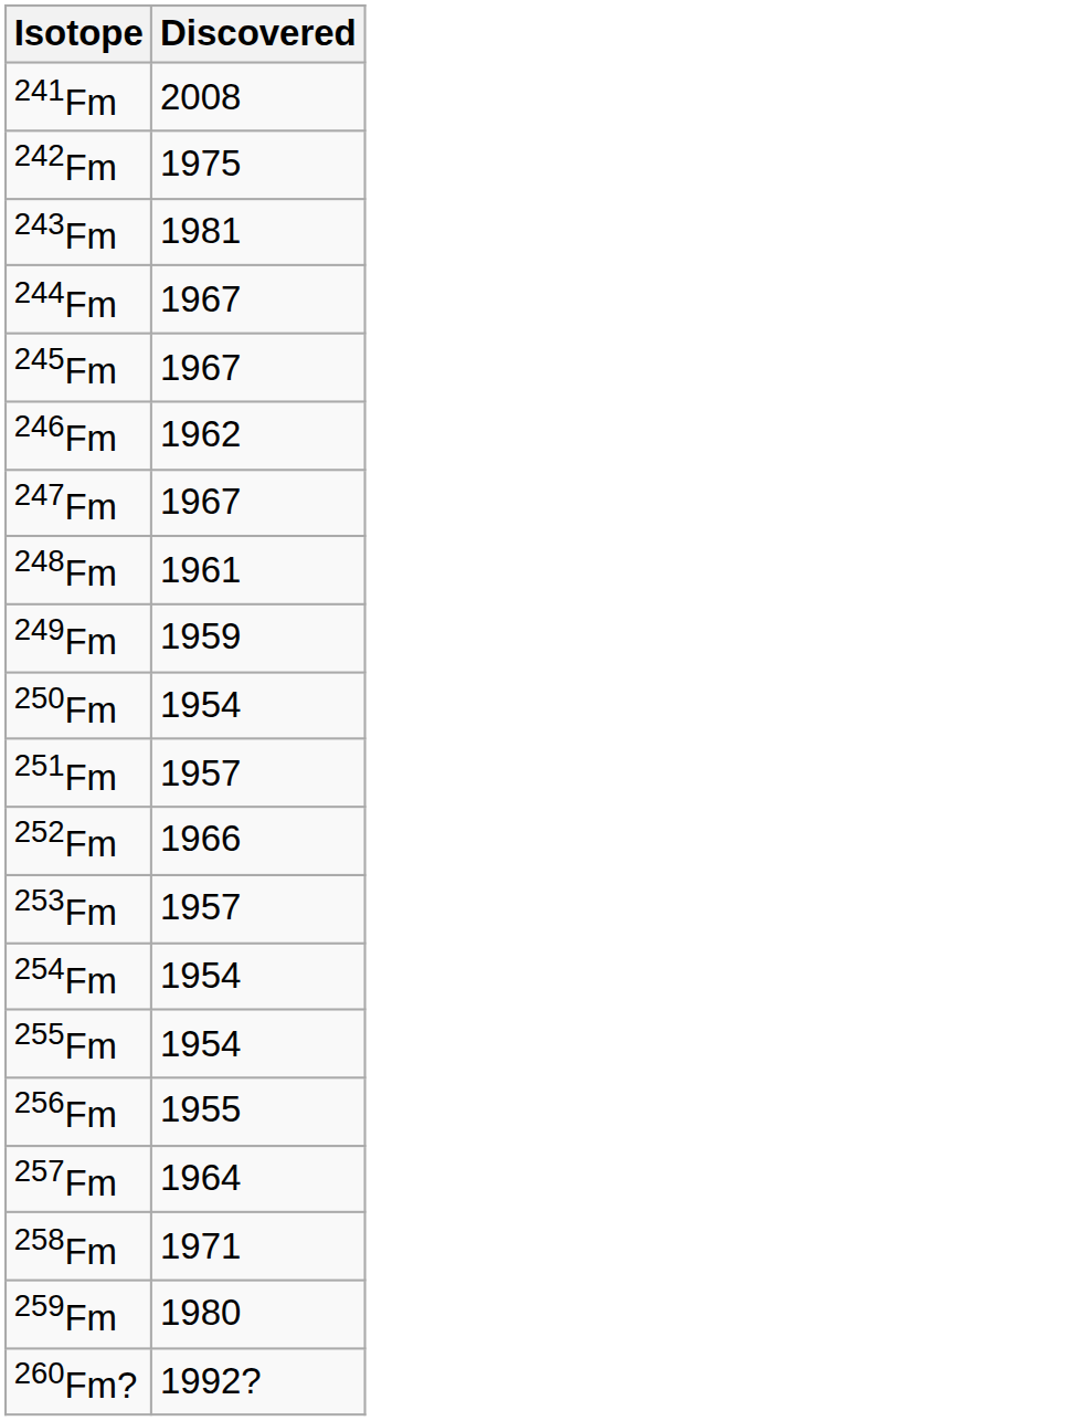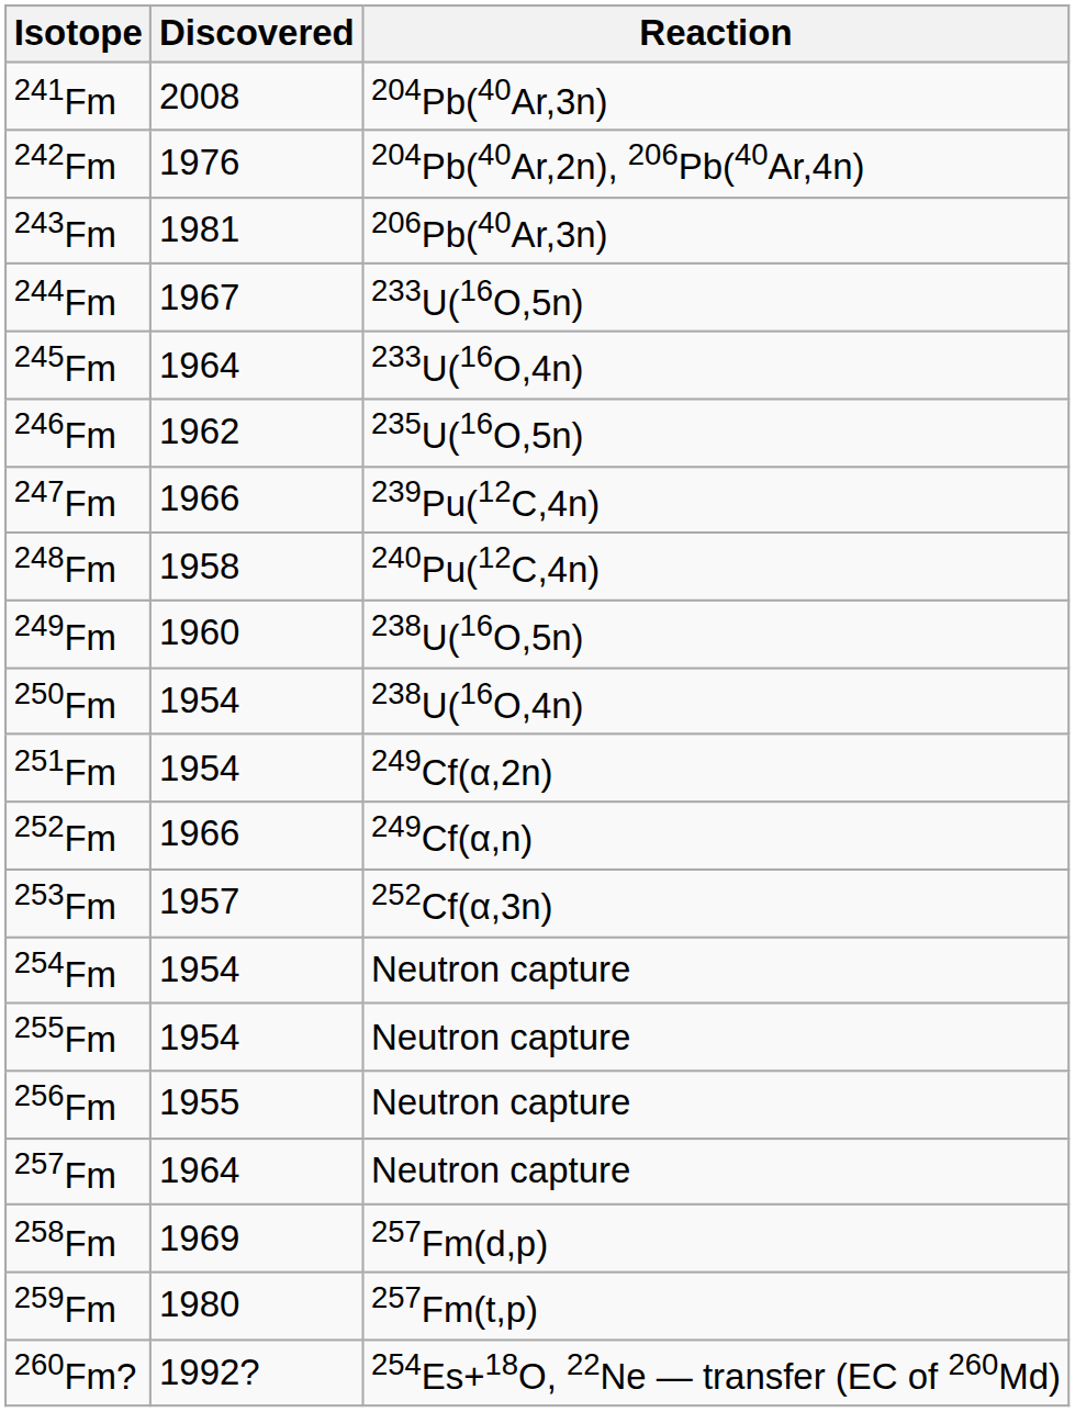+ column: Reaction | 204Pb(40Ar,3n) | 204Pb(40Ar,2n), 206Pb(40Ar,4n) | 206Pb(40Ar,3n) | 233U(16O,5n) | 233U(16O,4n) | 235U(16O,5n) | 239Pu(12C,4n) | 240Pu(12C,4n) | 238U(16O,5n) | 238U(16O,4n) | 249Cf(α,2n) | 249Cf(α,n) | 252Cf(α,3n) | Neutron capture | Neutron capture | Neutron capture | Neutron capture | 257Fm(d,p) | 257Fm(t,p) | 254Es+18O, 22Ne — transfer (EC of 260Md)
242Fm | Discovered: 1975 -> 1976
245Fm | Discovered: 1967 -> 1964
247Fm | Discovered: 1967 -> 1966
248Fm | Discovered: 1961 -> 1958
249Fm | Discovered: 1959 -> 1960
251Fm | Discovered: 1957 -> 1954
258Fm | Discovered: 1971 -> 1969
